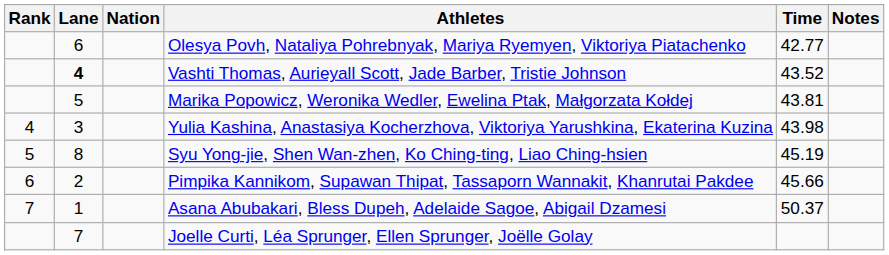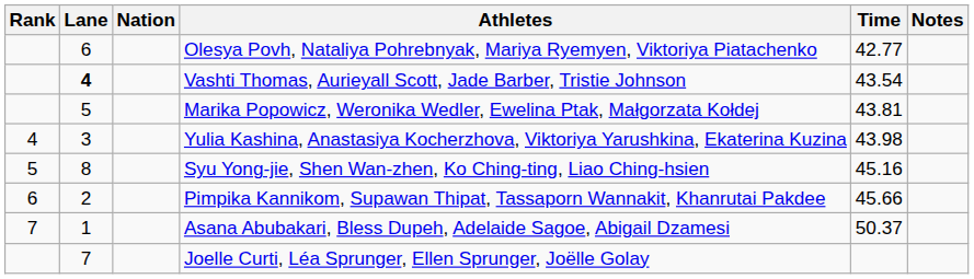Vashti Thomas, Aurieyall Scott, Jade Barber, Tristie Johnson | Time: 43.52 -> 43.54
Syu Yong-jie, Shen Wan-zhen, Ko Ching-ting, Liao Ching-hsien | Time: 45.19 -> 45.16
